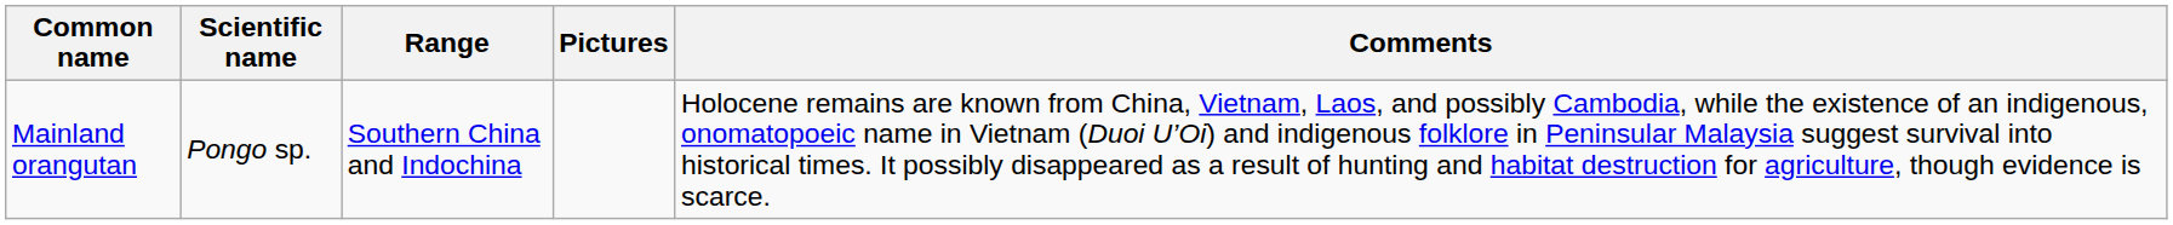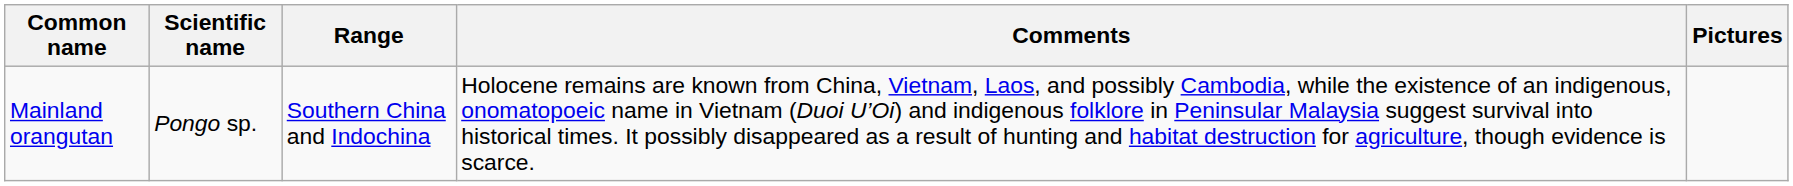columns swapped: Comments <-> Pictures
